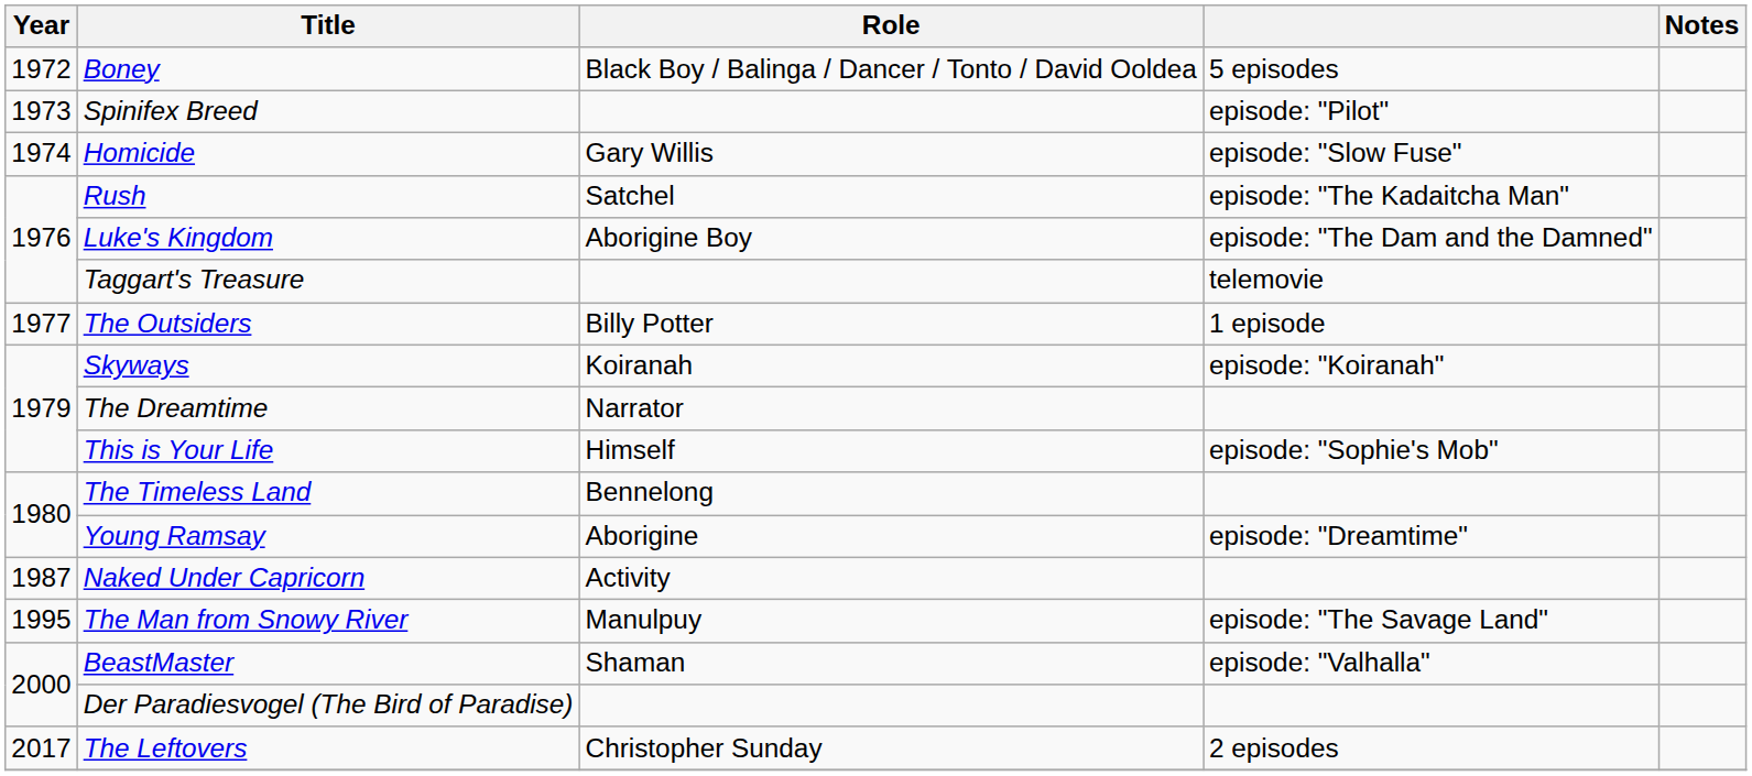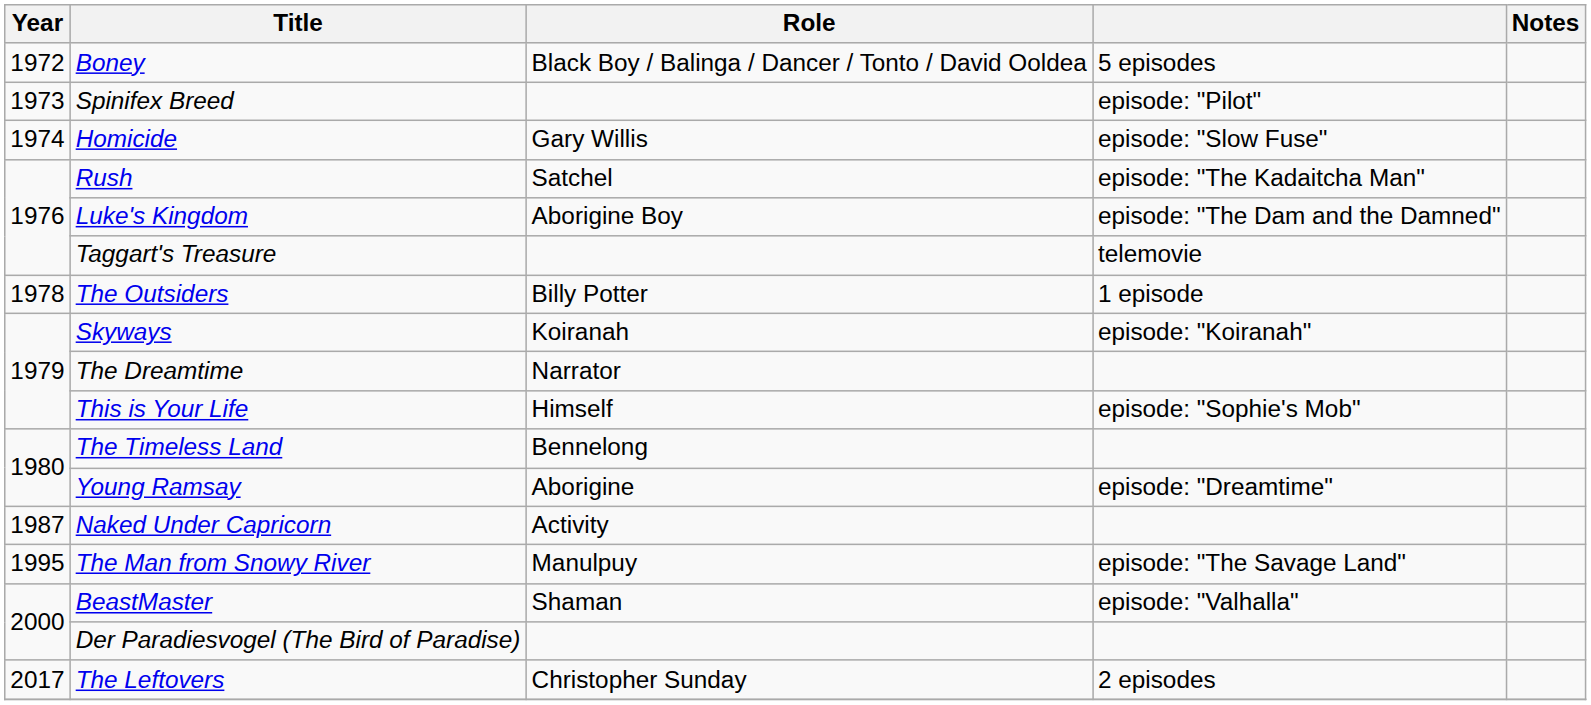The Outsiders | Year: 1977 -> 1978
